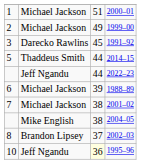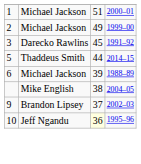- row: Jeff Ngandu | 44 | 2022–23
- row: 7 | Michael Jackson | 38 | 2001–02
2002–03 | column 1: 8 -> 9
